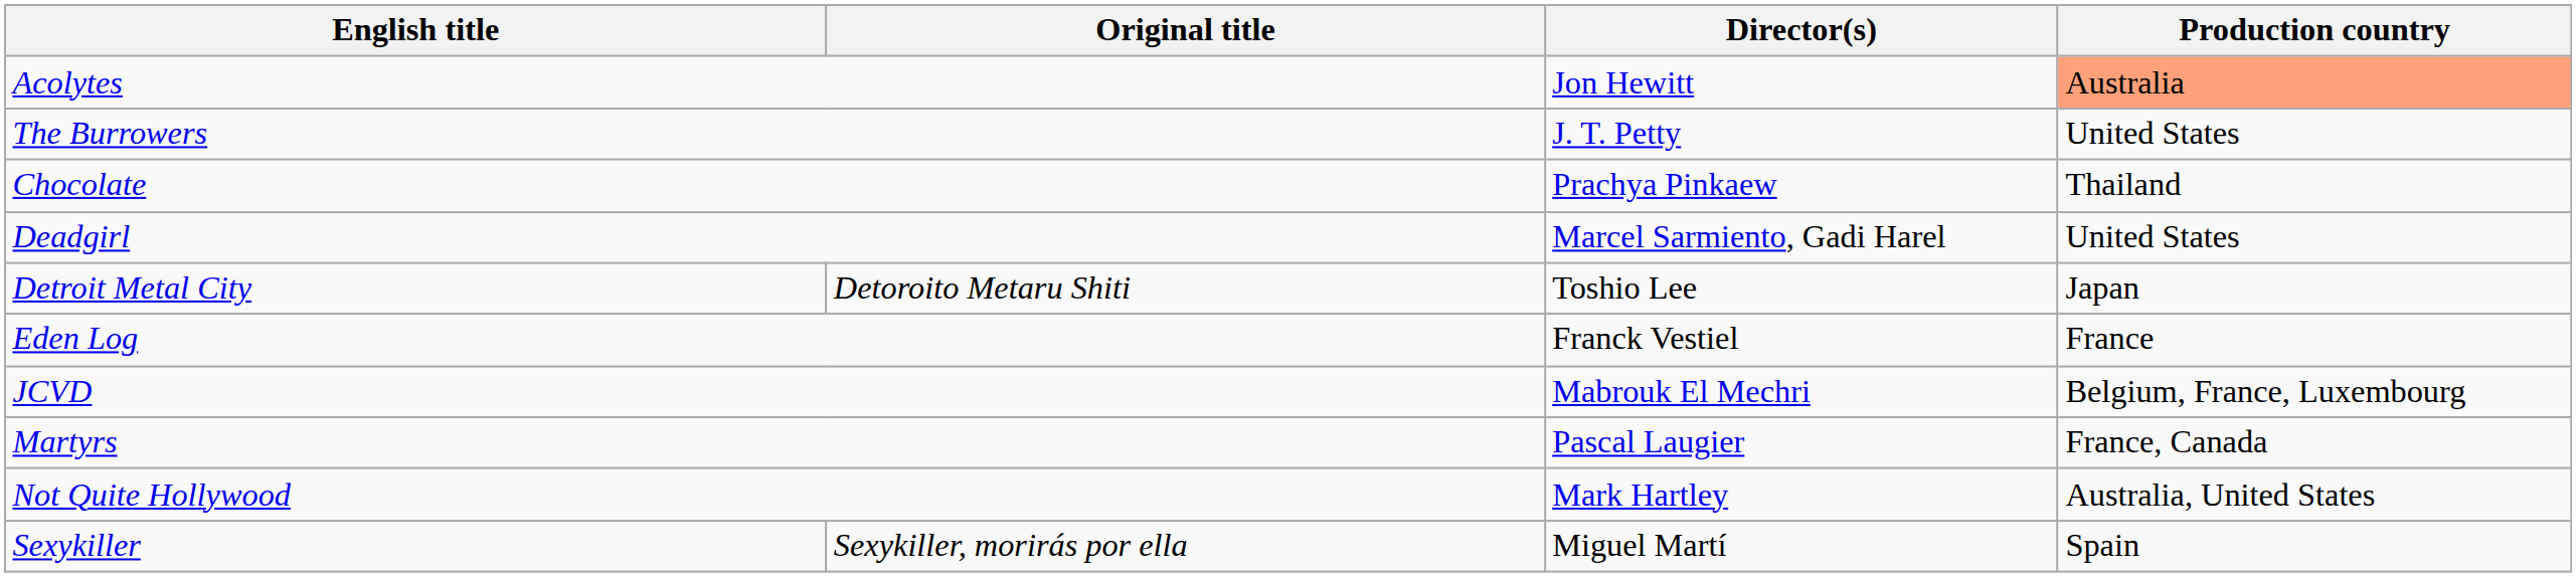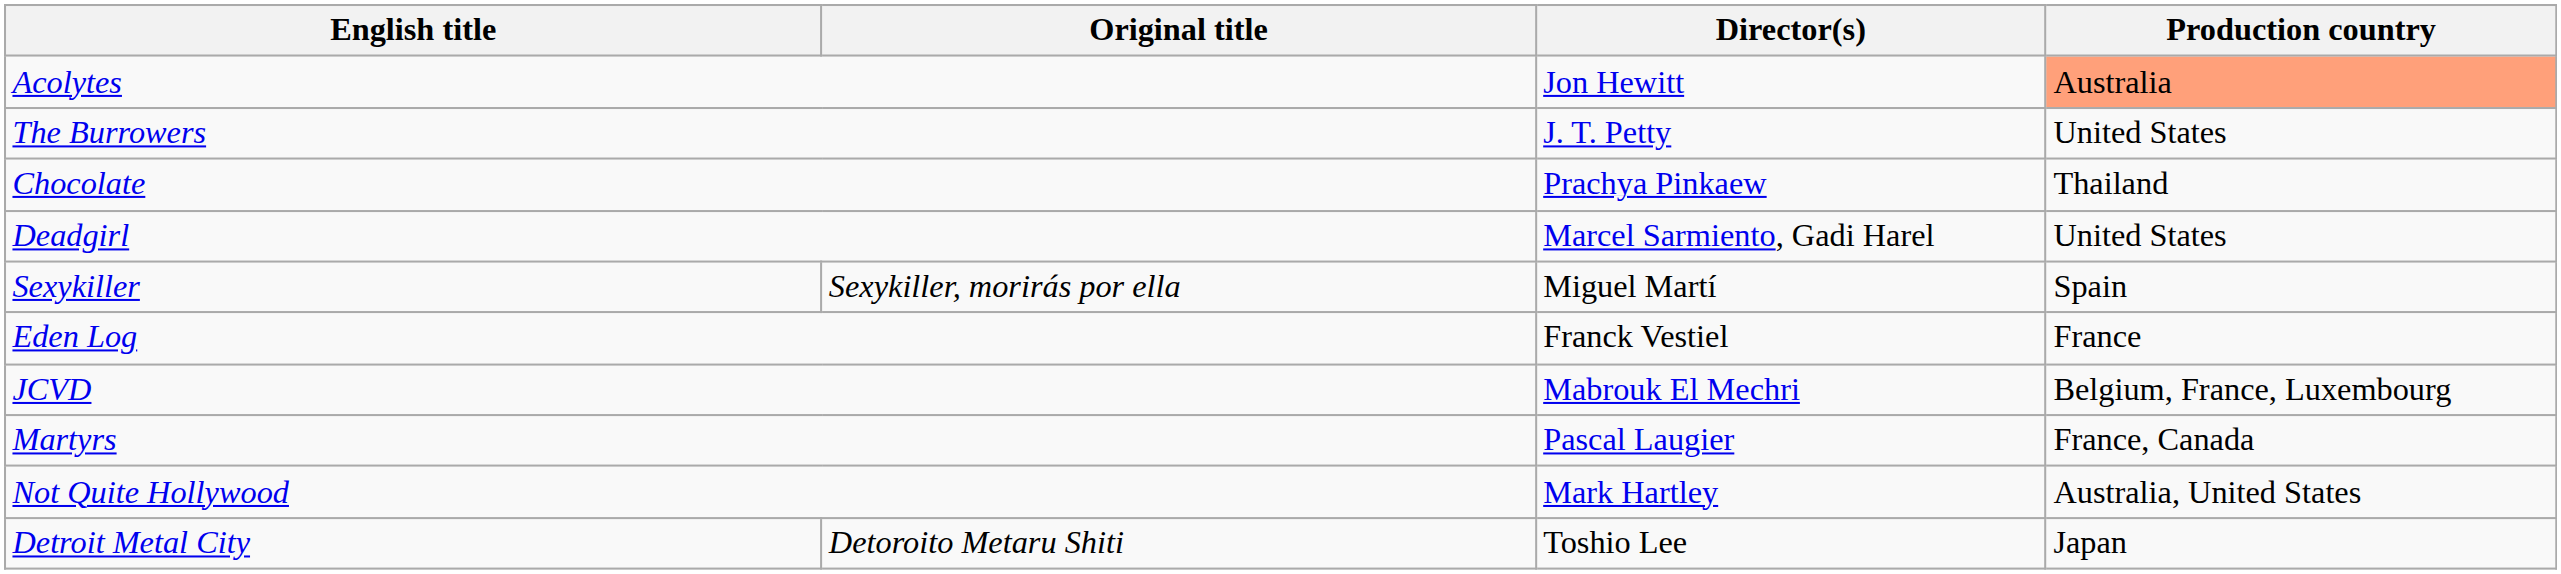rows swapped: Detroit Metal City <-> Sexykiller
